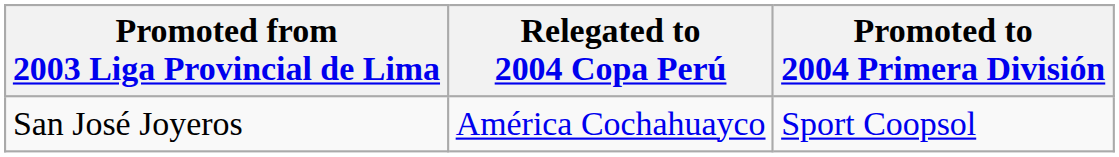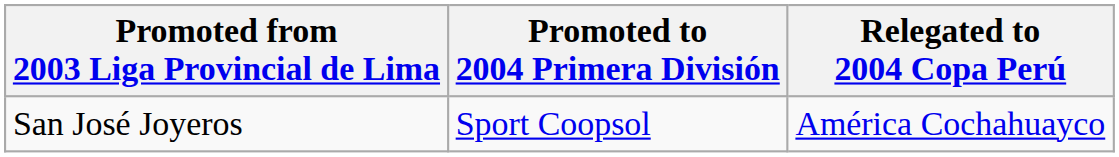columns swapped: Promoted to 2004 Primera División <-> Relegated to 2004 Copa Perú
